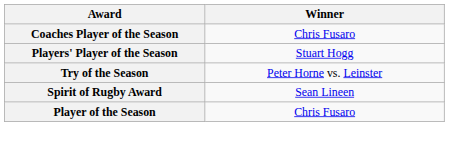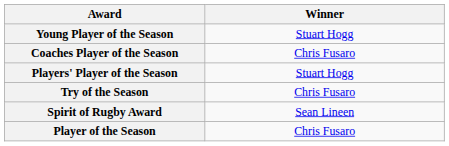+ row: Young Player of the Season | Stuart Hogg
Try of the Season | Winner: Peter Horne vs. Leinster -> Chris Fusaro
